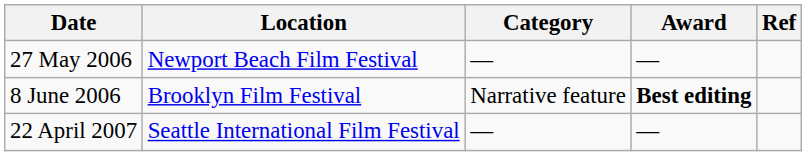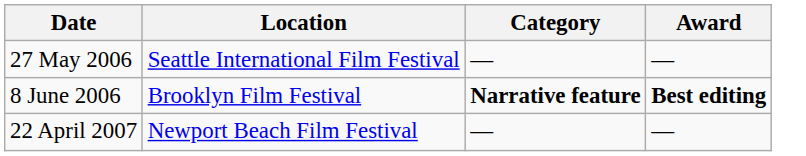- column: Ref
27 May 2006 | Location: Newport Beach Film Festival -> Seattle International Film Festival
8 June 2006 | Category: normal -> bold
22 April 2007 | Location: Seattle International Film Festival -> Newport Beach Film Festival
